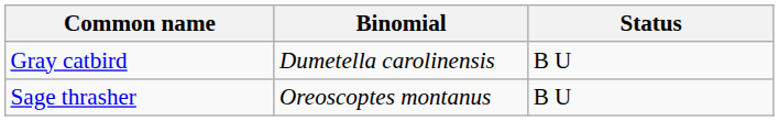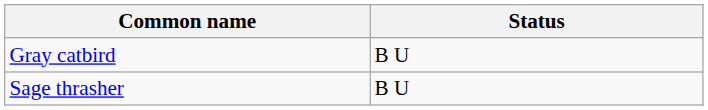- column: Binomial | Dumetella carolinensis | Oreoscoptes montanus
